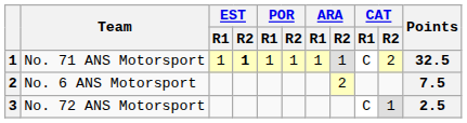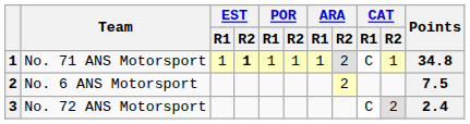No. 71 ANS Motorsport | ARA / R2: 1 -> 2
No. 71 ANS Motorsport | CAT / R2: 2 -> 1
No. 71 ANS Motorsport | Points: 32.5 -> 34.8
No. 72 ANS Motorsport | CAT / R2: 1 -> 2
No. 72 ANS Motorsport | Points: 2.5 -> 2.4
